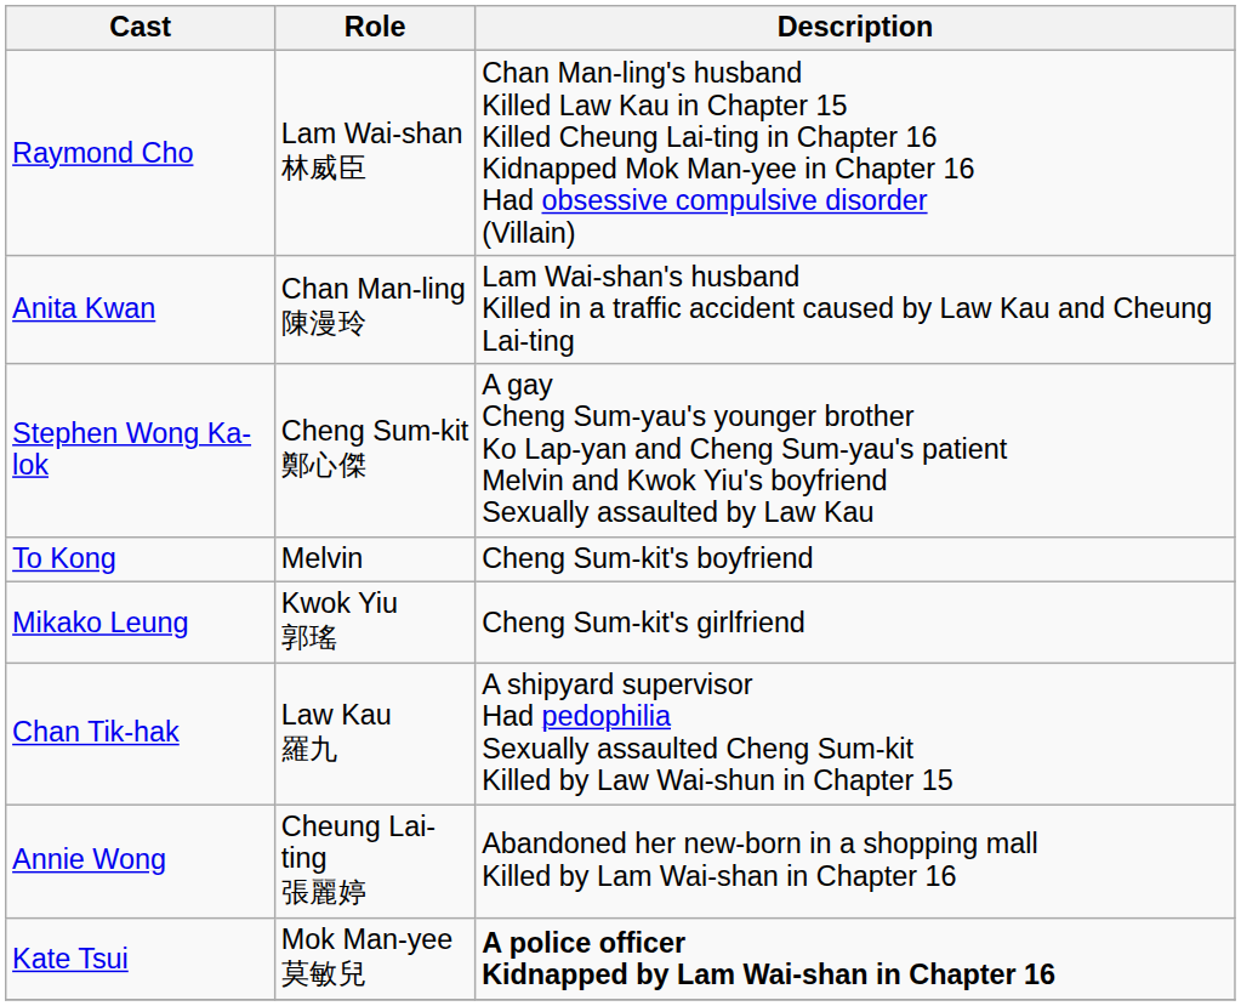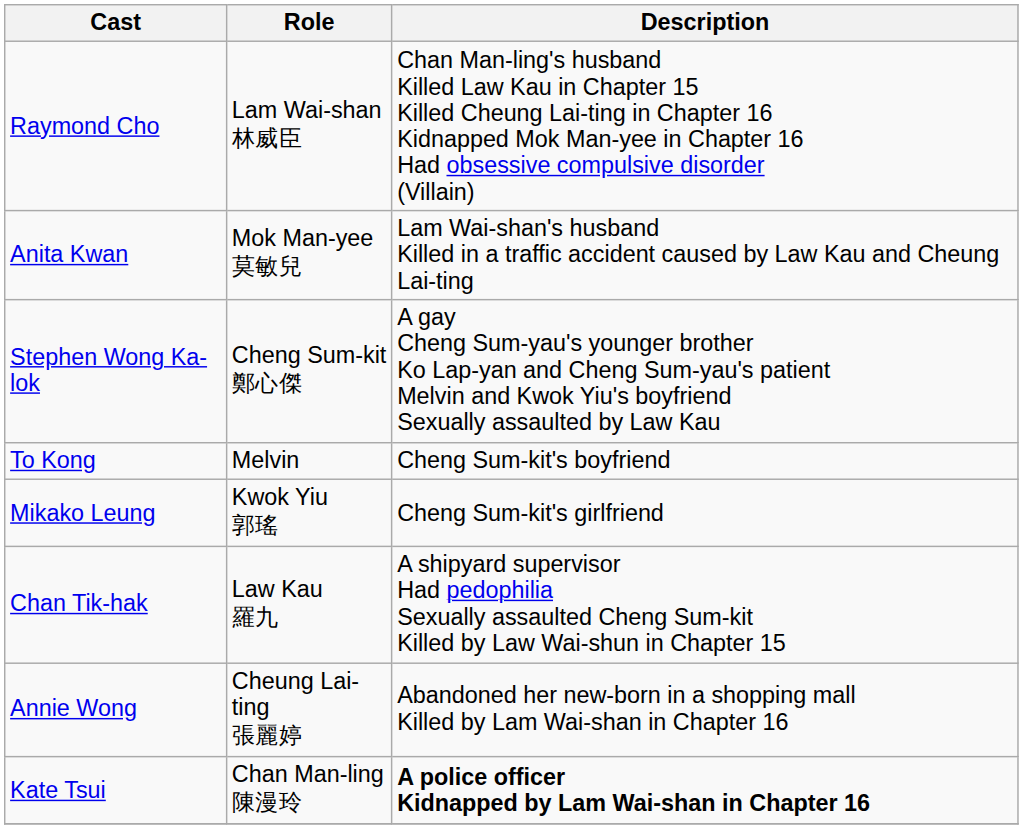Anita Kwan | Role: Chan Man-ling 陳漫玲 -> Mok Man-yee 莫敏兒
Kate Tsui | Role: Mok Man-yee 莫敏兒 -> Chan Man-ling 陳漫玲
